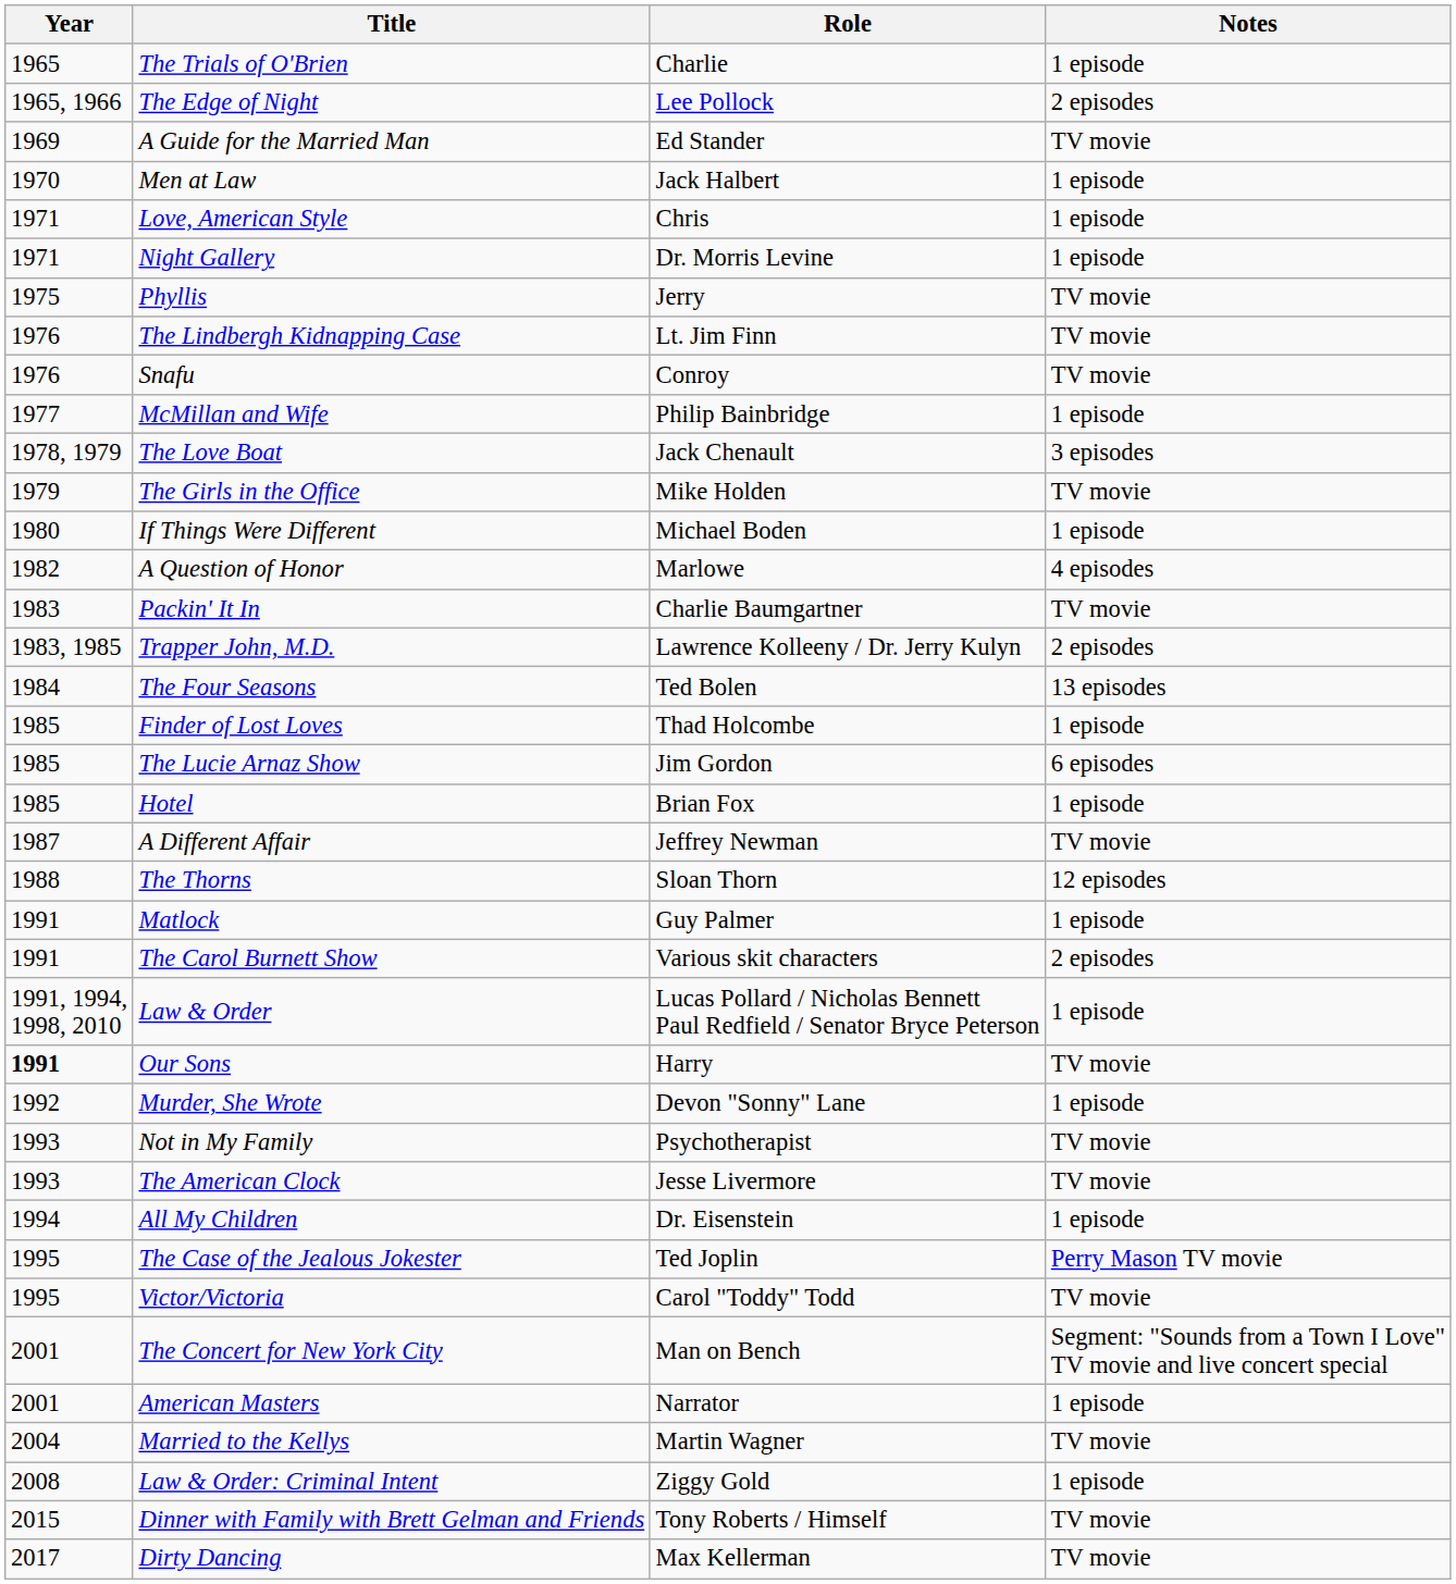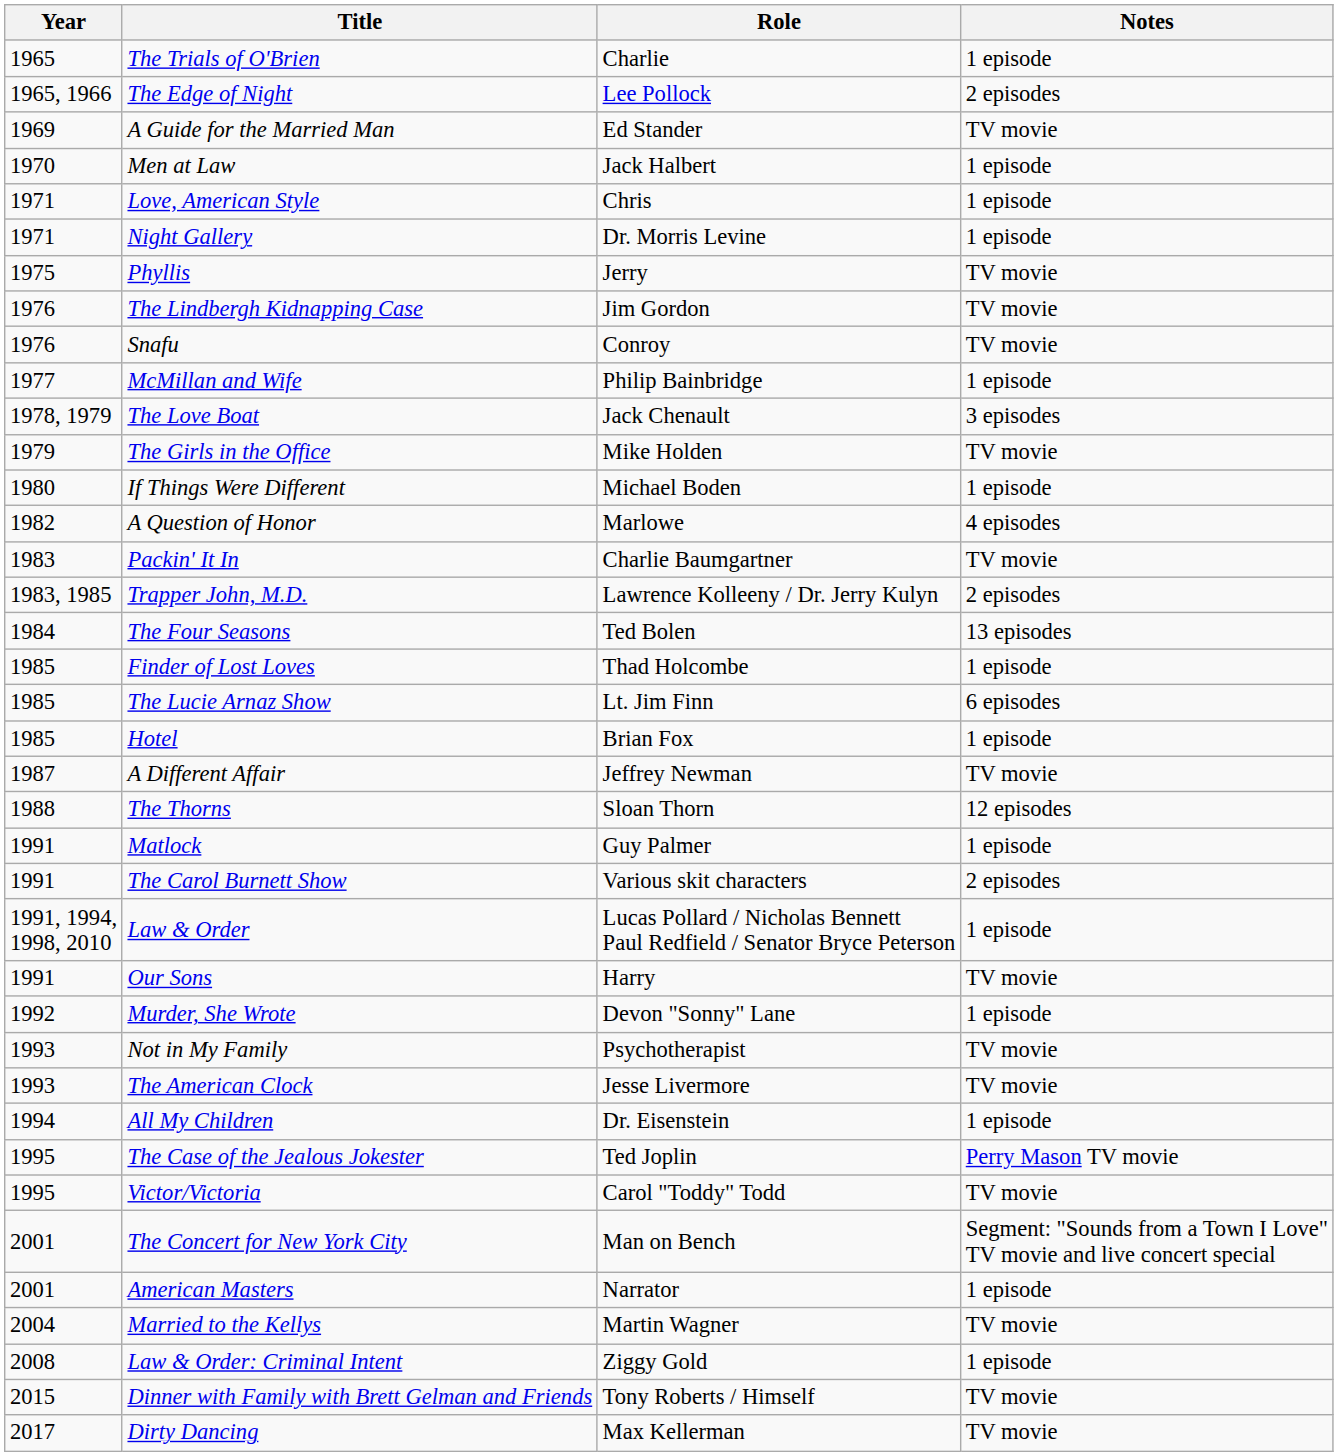The Lindbergh Kidnapping Case | Role: Lt. Jim Finn -> Jim Gordon
The Lucie Arnaz Show | Role: Jim Gordon -> Lt. Jim Finn
Our Sons | Year: bold -> normal
